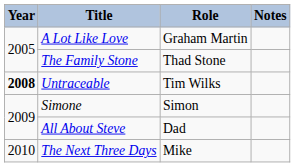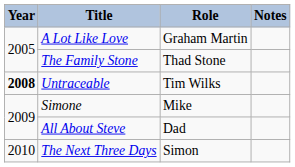Simone | Role: Simon -> Mike
The Next Three Days | Role: Mike -> Simon
